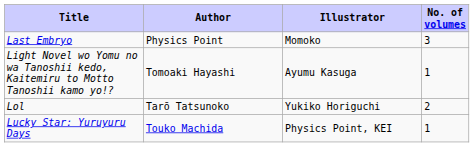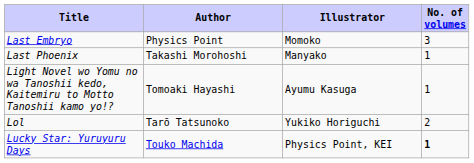+ row: Last Phoenix | Takashi Morohoshi | Manyako | 1
Lucky Star: Yuruyuru Days | No. of volumes: normal -> bold
